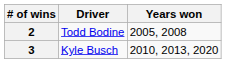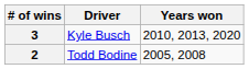rows swapped: 3 <-> 2
